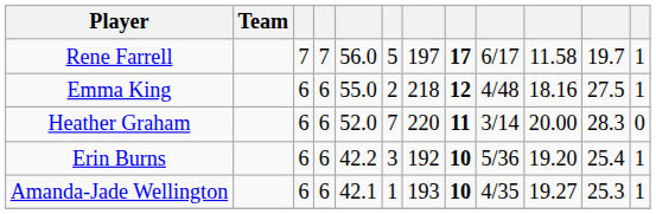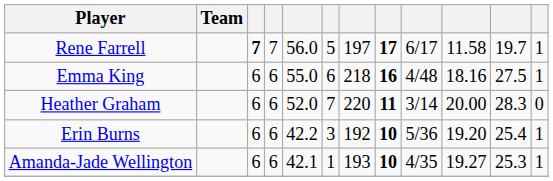Rene Farrell | column 3: normal -> bold
Emma King | column 6: 2 -> 6
Emma King | column 8: 12 -> 16
